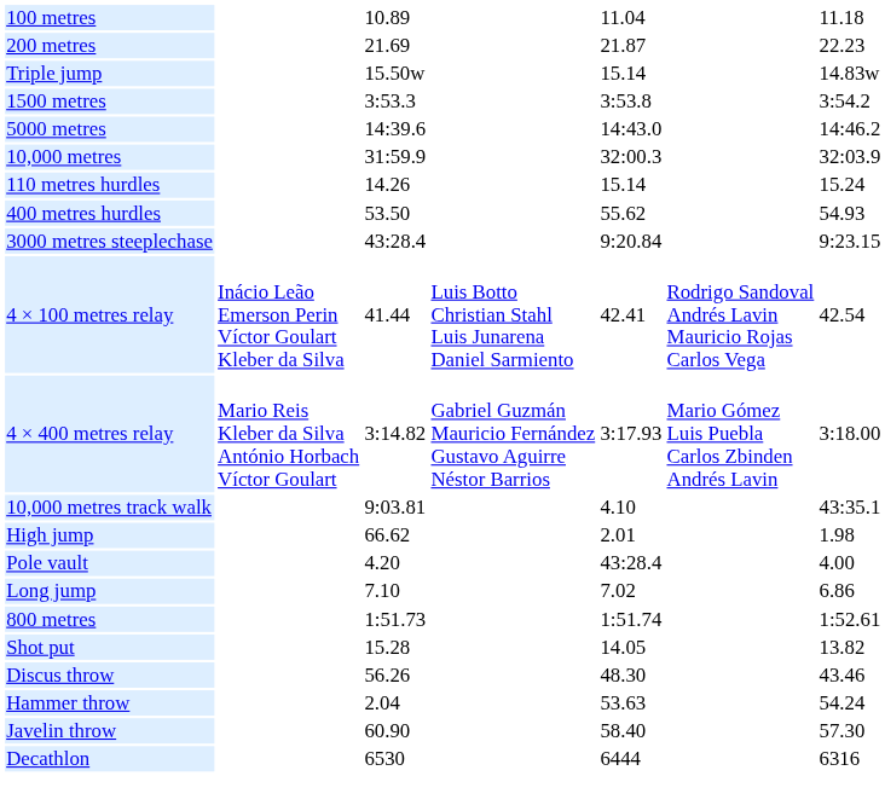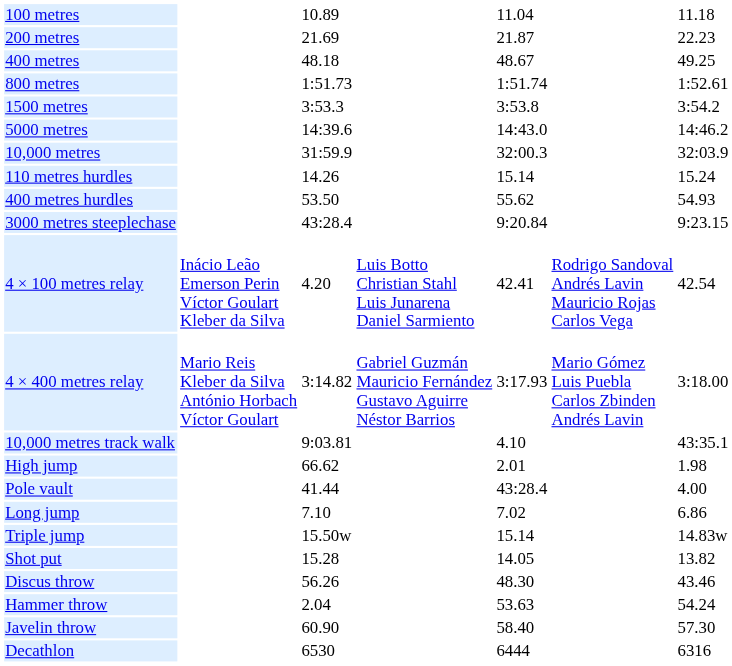+ row: 400 metres | 48.18 | 48.67 | 49.25
rows swapped: 800 metres <-> Triple jump
4 × 100 metres relay | column 3: 41.44 -> 4.20
Pole vault | column 3: 4.20 -> 41.44
